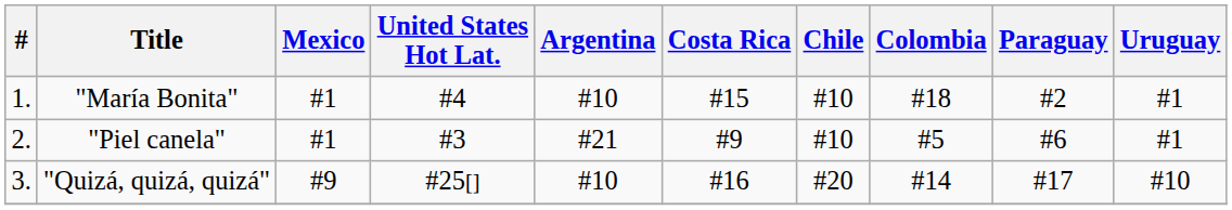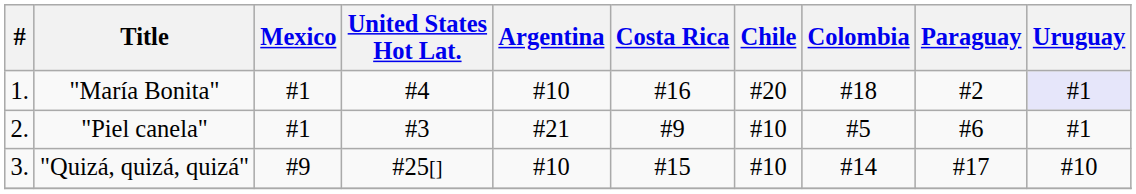"María Bonita" | Costa Rica: #15 -> #16
"María Bonita" | Chile: #10 -> #20
"María Bonita" | Uruguay: no background -> lavender background
"Quizá, quizá, quizá" | Costa Rica: #16 -> #15
"Quizá, quizá, quizá" | Chile: #20 -> #10
